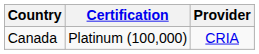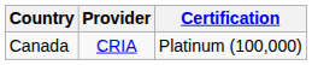columns swapped: Provider <-> Certification
